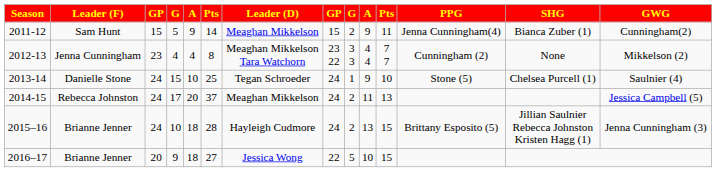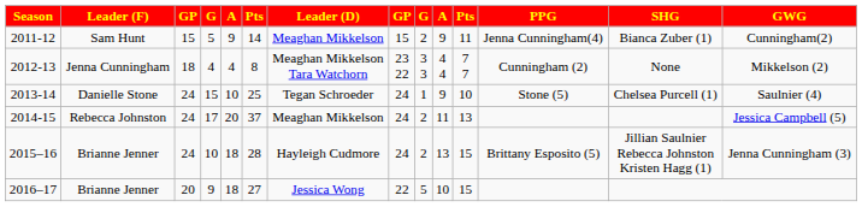2012-13 | column 3: 23 -> 18
